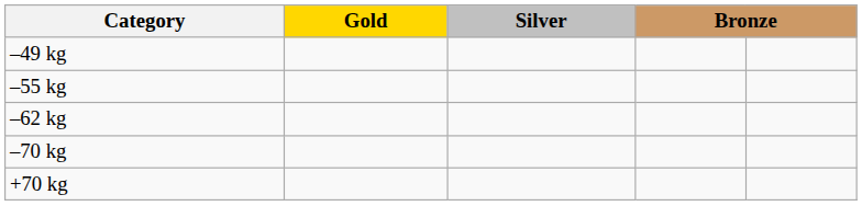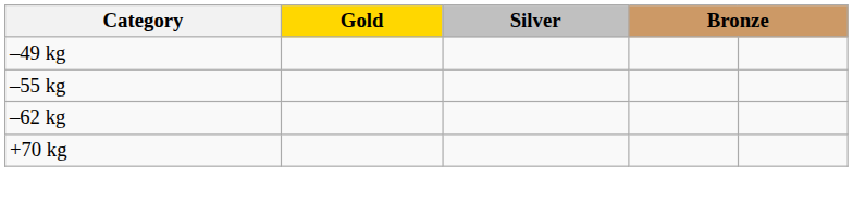- row: –70 kg
